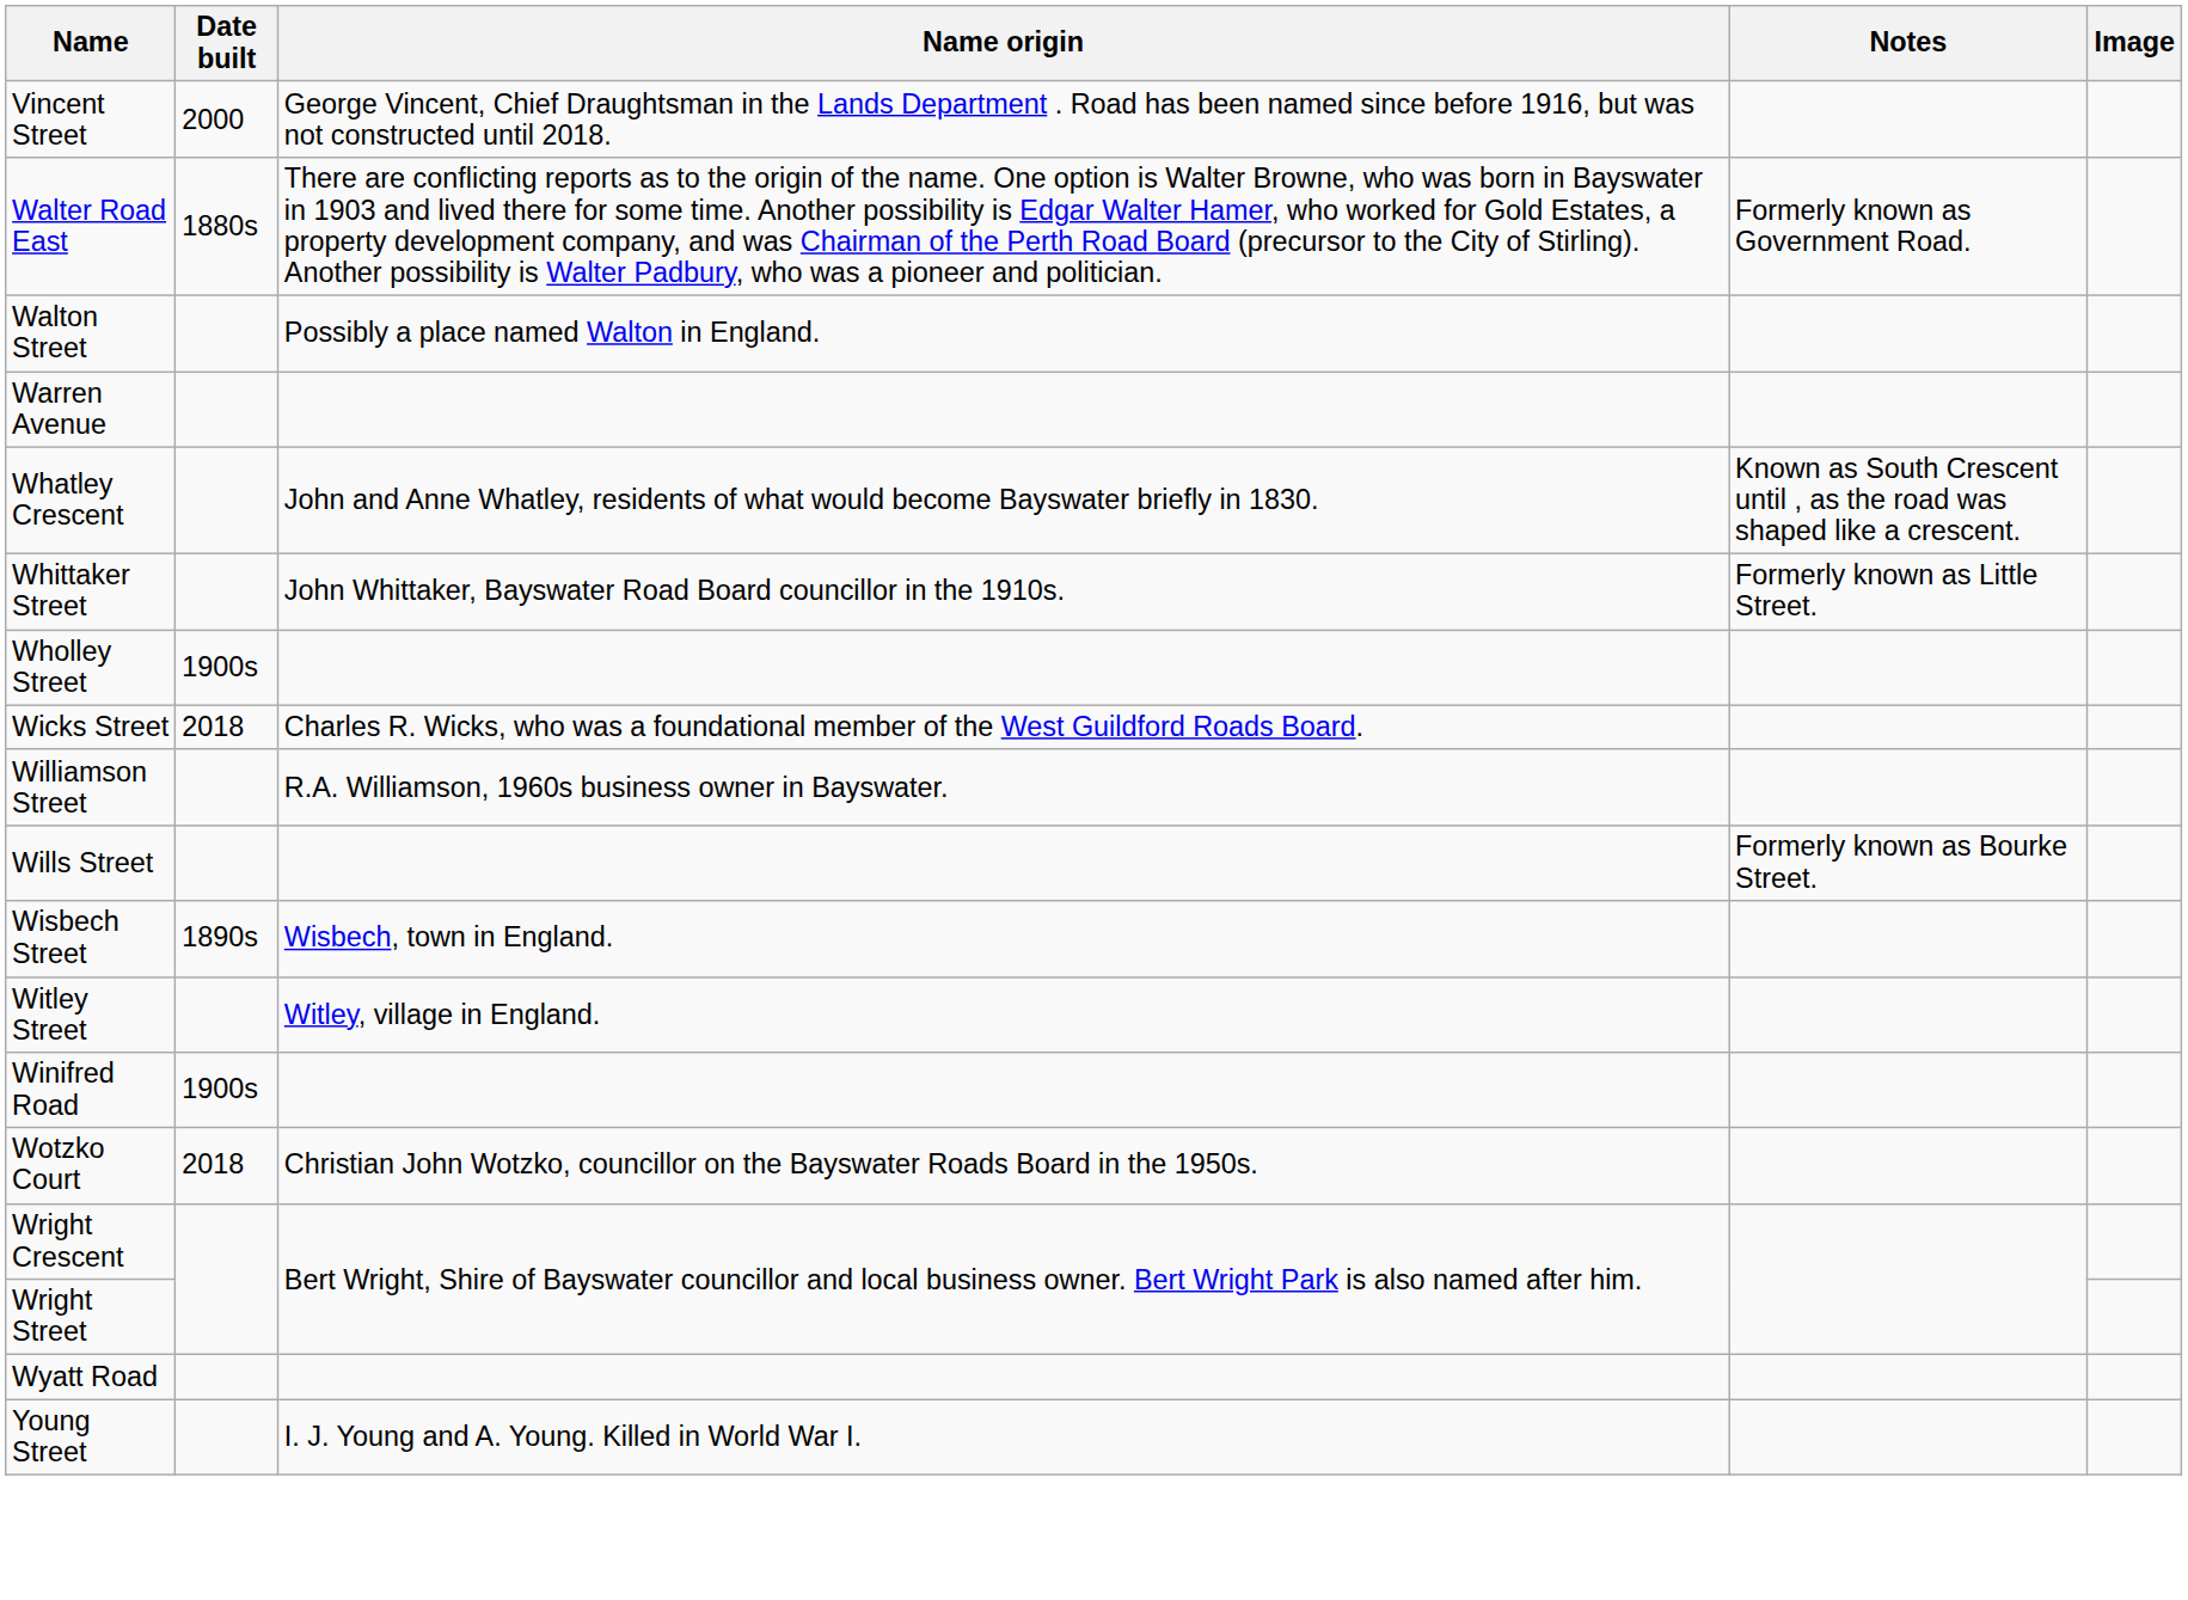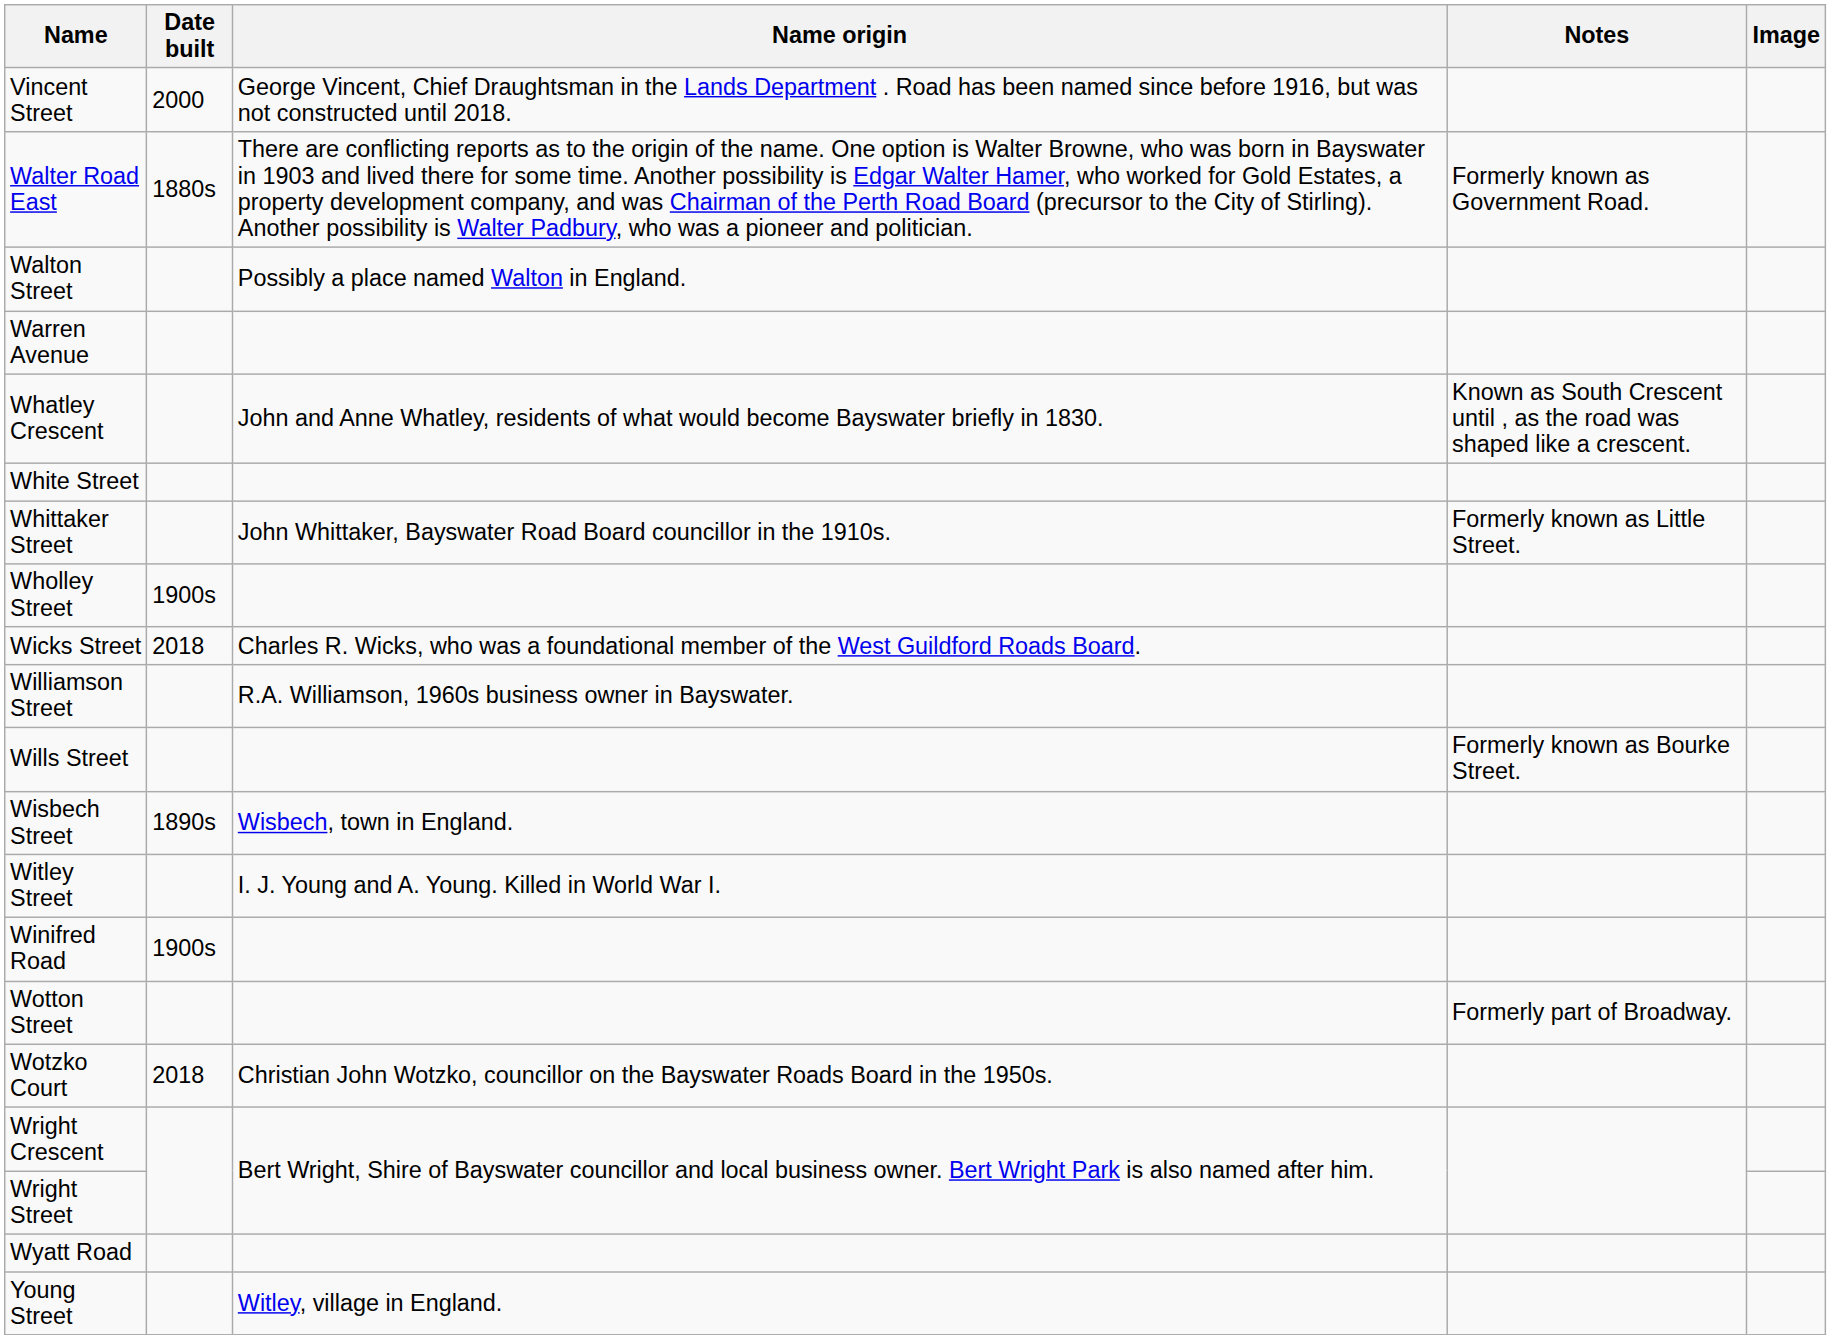+ row: White Street
Witley Street | Name origin: Witley, village in England. -> I. J. Young and A. Young. Killed in World War I.
+ row: Wotton Street | Formerly part of Broadway.
Young Street | Name origin: I. J. Young and A. Young. Killed in World War I. -> Witley, village in England.
